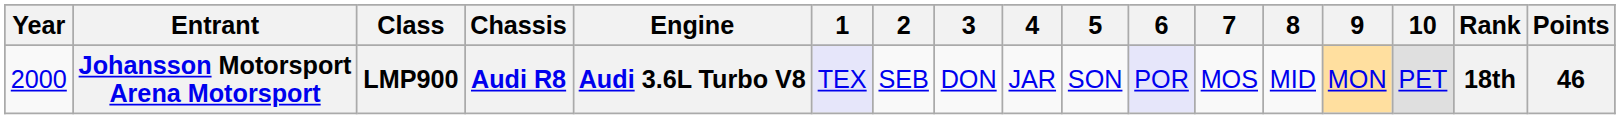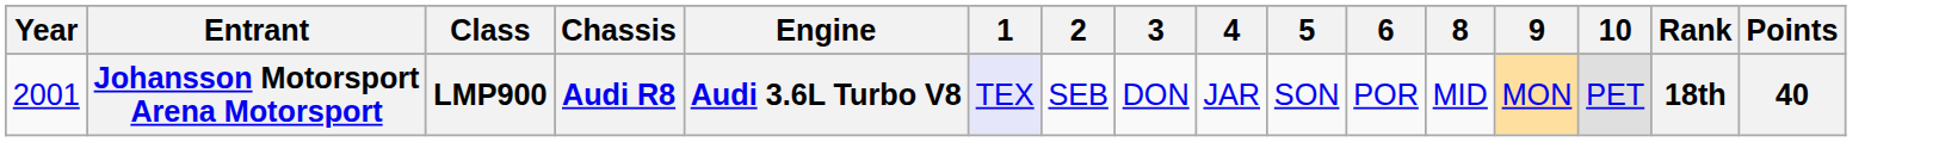- column: 7 | MOS
Johansson Motorsport Arena Motorsport | Year: 2000 -> 2001
Johansson Motorsport Arena Motorsport | 6: lavender background -> no background
Johansson Motorsport Arena Motorsport | Points: 46 -> 40
